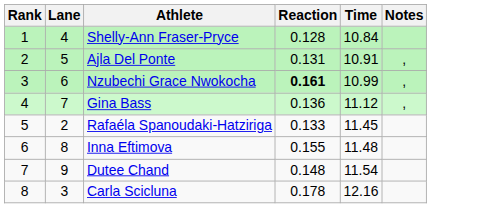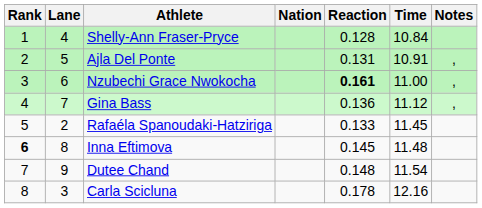+ column: Nation
Nzubechi Grace Nwokocha | Time: 10.99 -> 11.00
Inna Eftimova | Rank: normal -> bold
Inna Eftimova | Reaction: 0.155 -> 0.145
